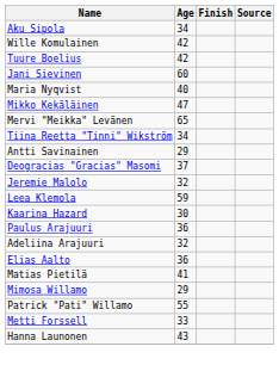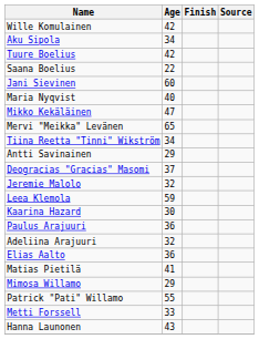rows swapped: Aku Sipola <-> Wille Komulainen
+ row: Saana Boelius | 22
